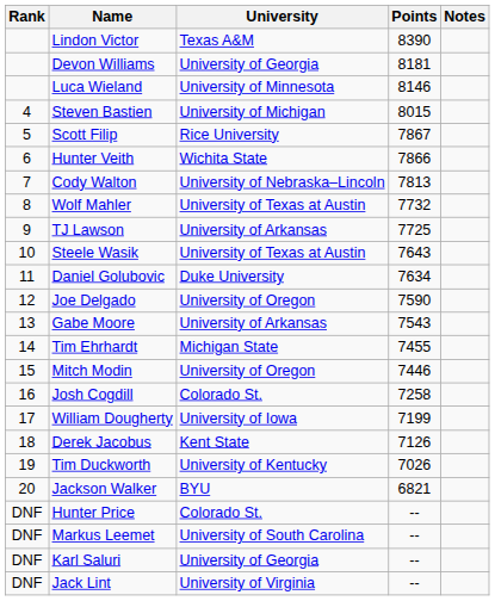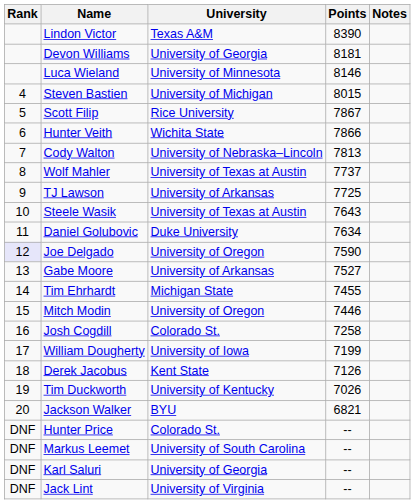Wolf Mahler | Points: 7732 -> 7737
Joe Delgado | Rank: no background -> lavender background
Gabe Moore | Points: 7543 -> 7527
